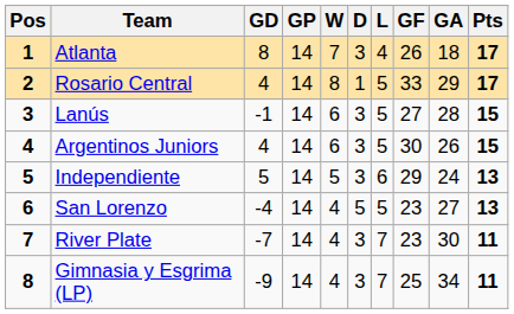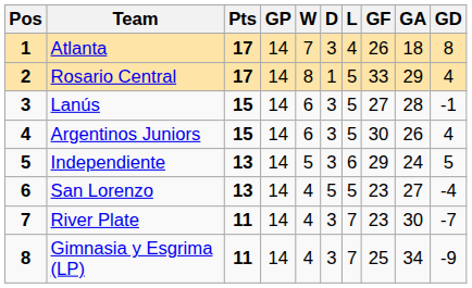columns swapped: Pts <-> GD
